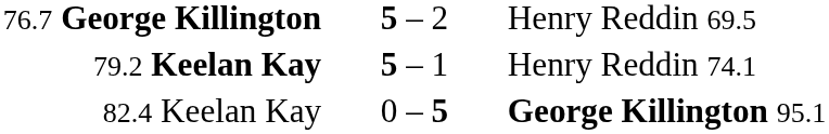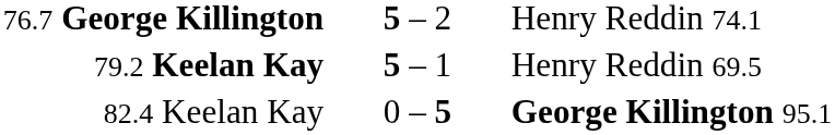76.7 George Killington | column 3: Henry Reddin 69.5 -> Henry Reddin 74.1
79.2 Keelan Kay | column 3: Henry Reddin 74.1 -> Henry Reddin 69.5
